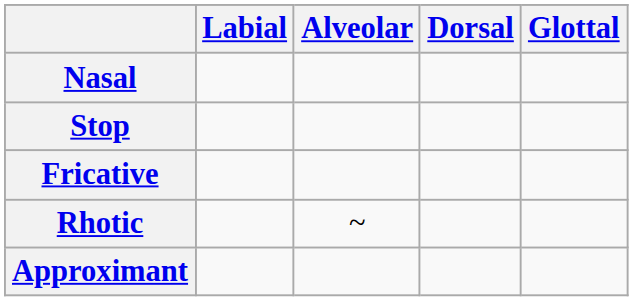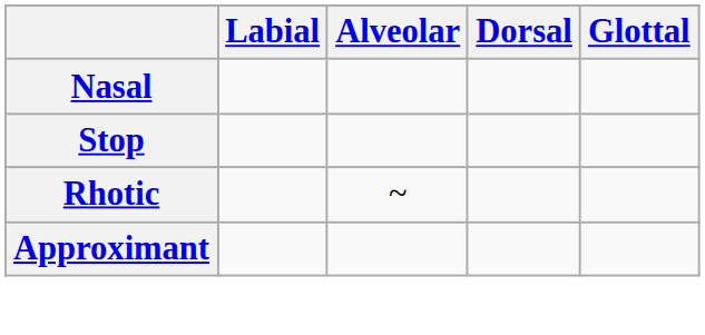- row: Fricative
